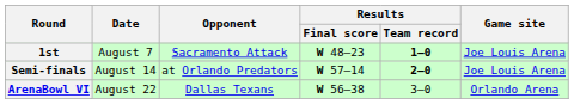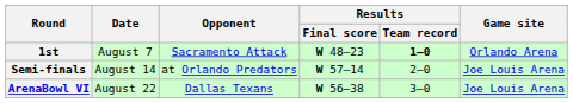1st | Game site: Joe Louis Arena -> Orlando Arena
Semi-finals | Results / Team record: bold -> normal
ArenaBowl VI | Game site: Orlando Arena -> Joe Louis Arena
